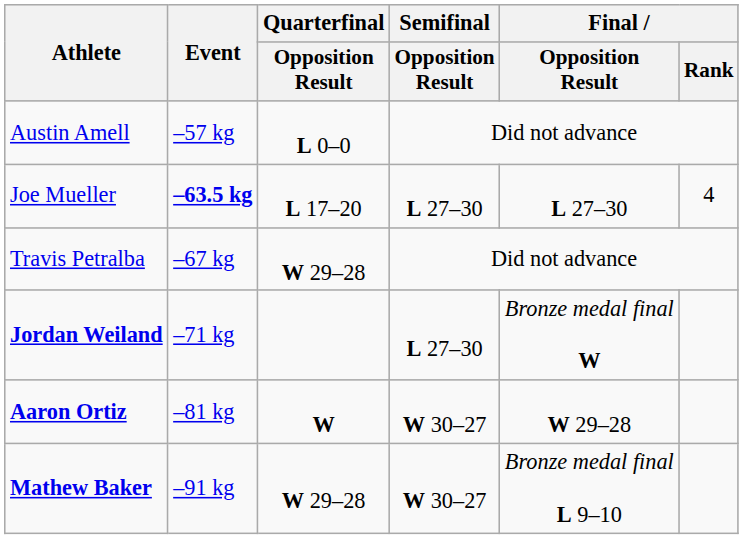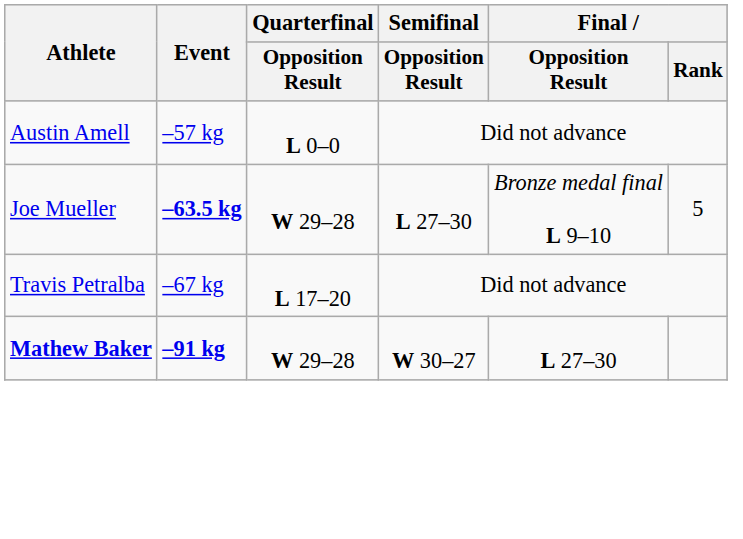Joe Mueller | Quarterfinal / Opposition Result: L 17–20 -> W 29–28
Joe Mueller | Final / Opposition Result: L 27–30 -> Bronze medal final L 9–10
Joe Mueller | Final / Rank: 4 -> 5
Travis Petralba | Quarterfinal / Opposition Result: W 29–28 -> L 17–20
- row: Jordan Weiland | –71 kg | L 27–30 | Bronze medal final W
- row: Aaron Ortiz | –81 kg | W | W 30–27 | W 29–28
Mathew Baker | Event: normal -> bold
Mathew Baker | Final / Opposition Result: Bronze medal final L 9–10 -> L 27–30
